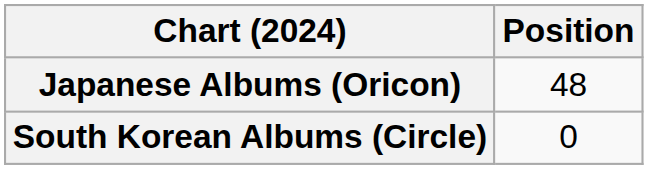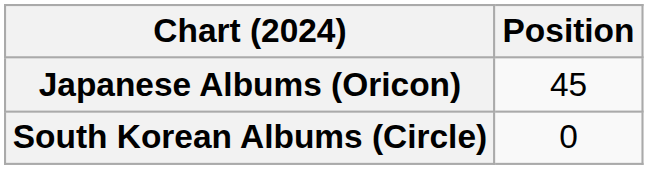Japanese Albums (Oricon) | Position: 48 -> 45
